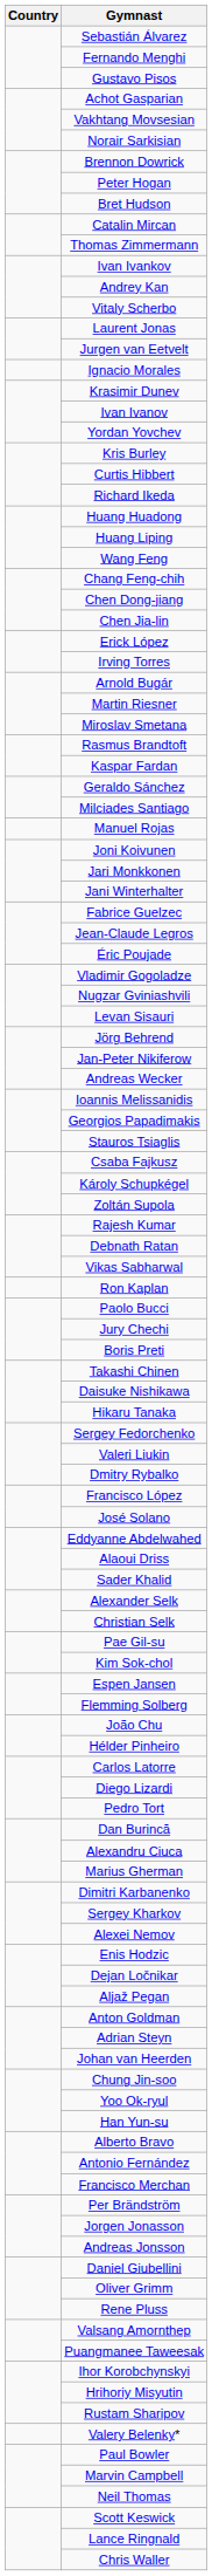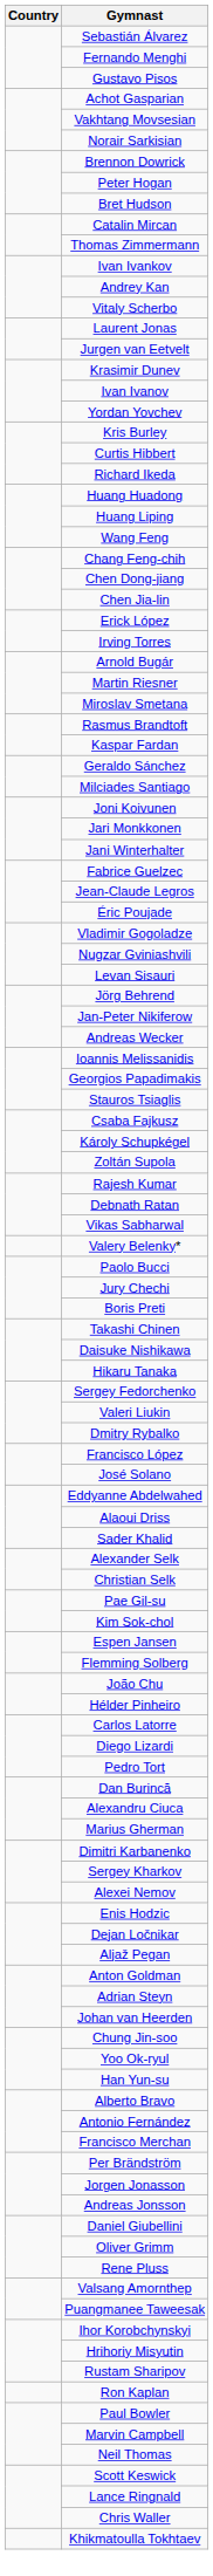- row: Ignacio Morales
- row: Manuel Rojas
rows swapped: Ron Kaplan <-> Valery Belenky*
+ row: Khikmatoulla Tokhtaev
